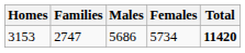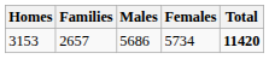3153 | Families: 2747 -> 2657
